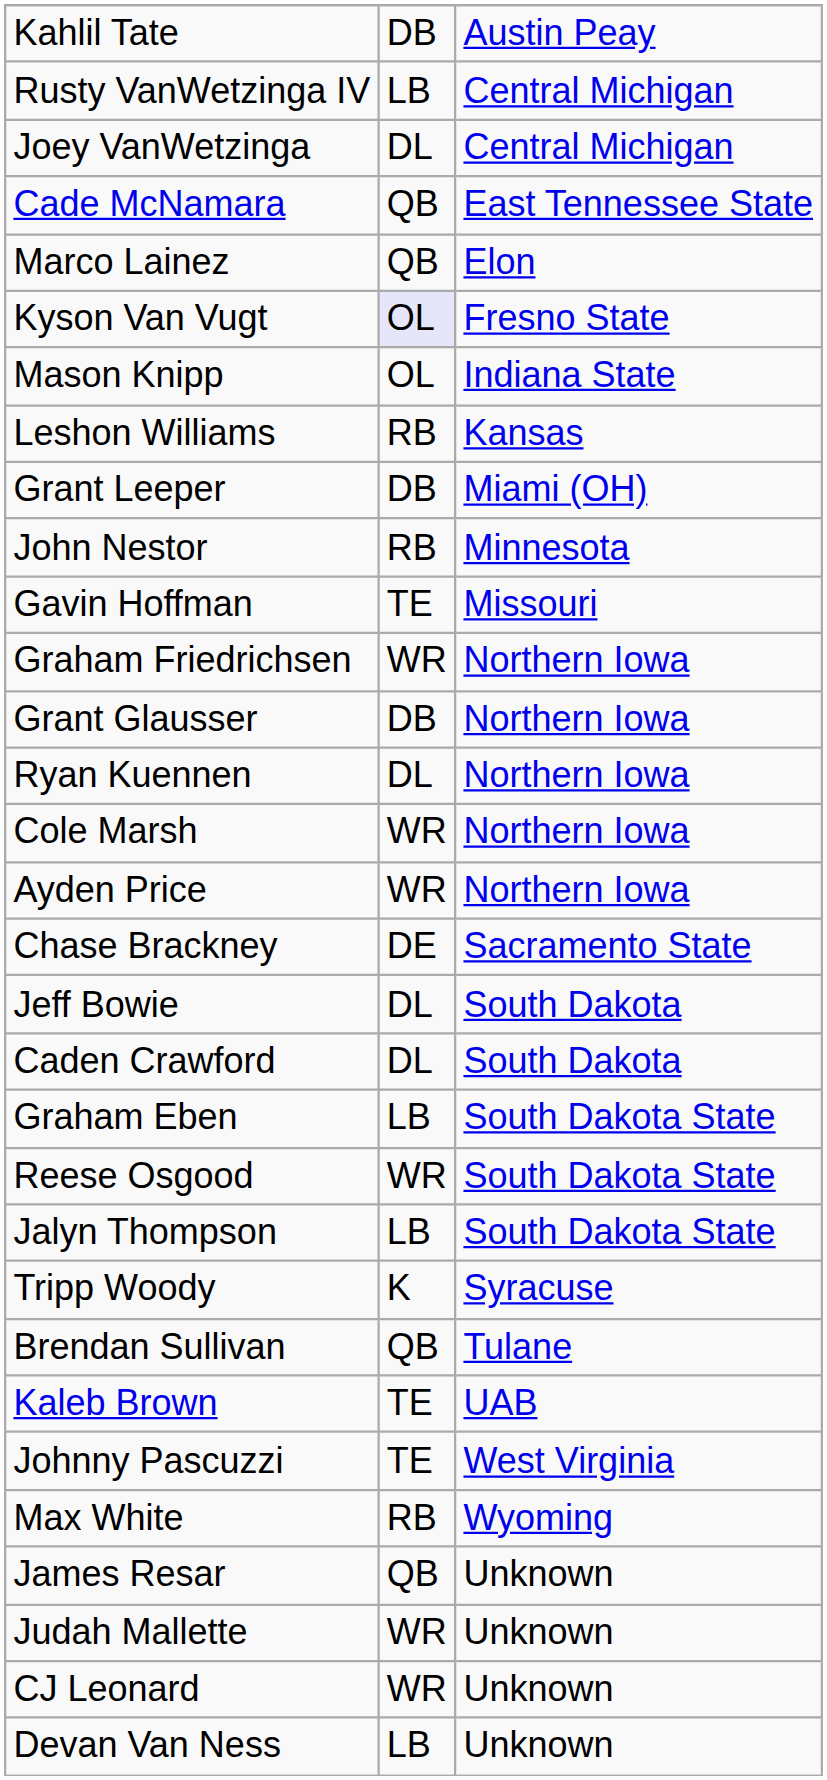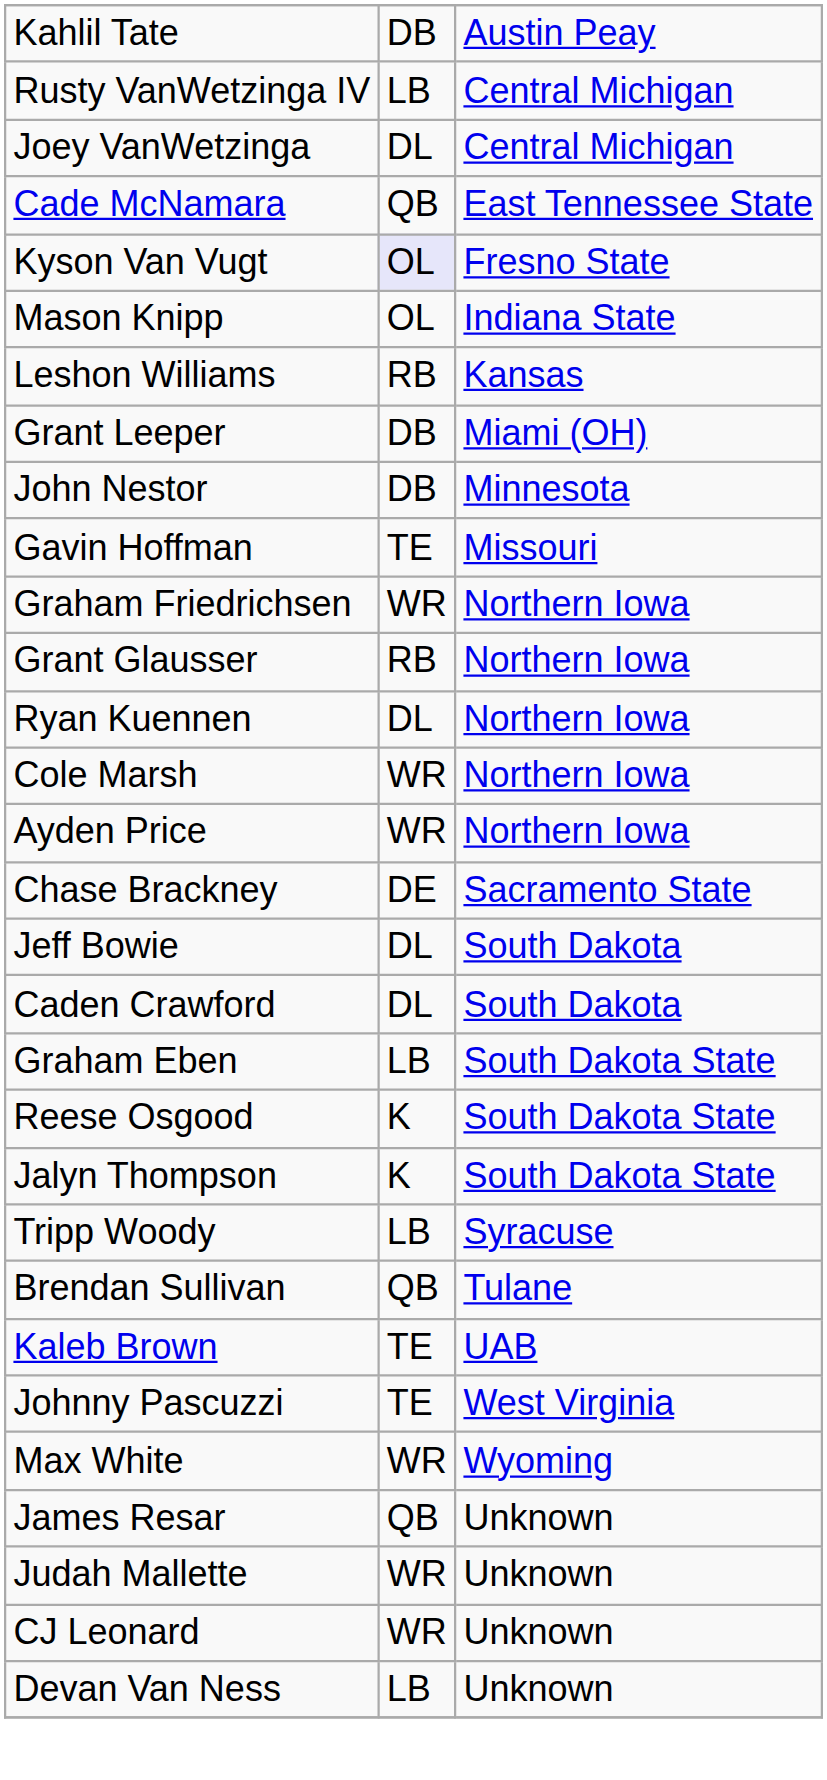- row: Marco Lainez | QB | Elon
John Nestor | column 2: RB -> DB
Grant Glausser | column 2: DB -> RB
Reese Osgood | column 2: WR -> K
Jalyn Thompson | column 2: LB -> K
Tripp Woody | column 2: K -> LB
Max White | column 2: RB -> WR
